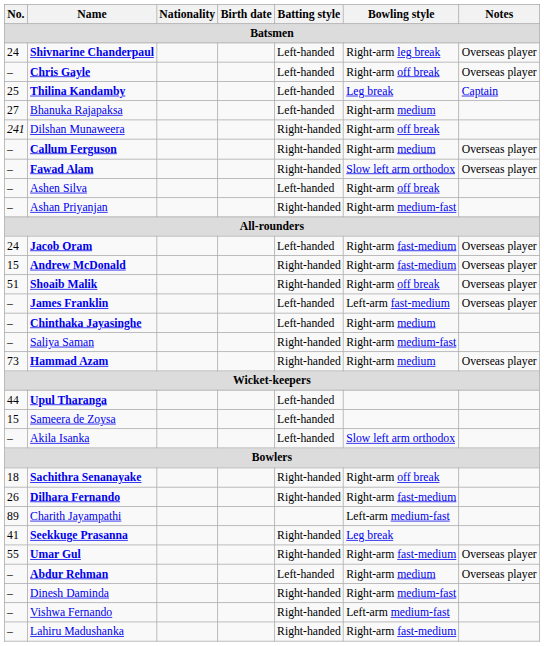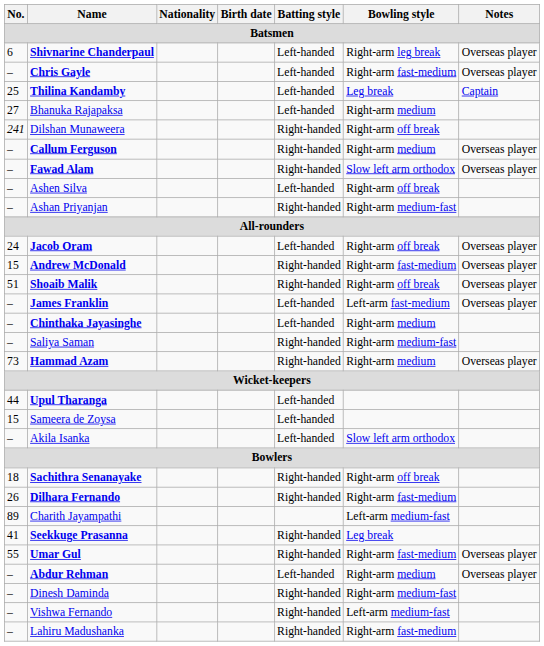Shivnarine Chanderpaul | No.: 24 -> 6
Chris Gayle | Bowling style: Right-arm off break -> Right-arm fast-medium
Jacob Oram | Bowling style: Right-arm fast-medium -> Right-arm off break
